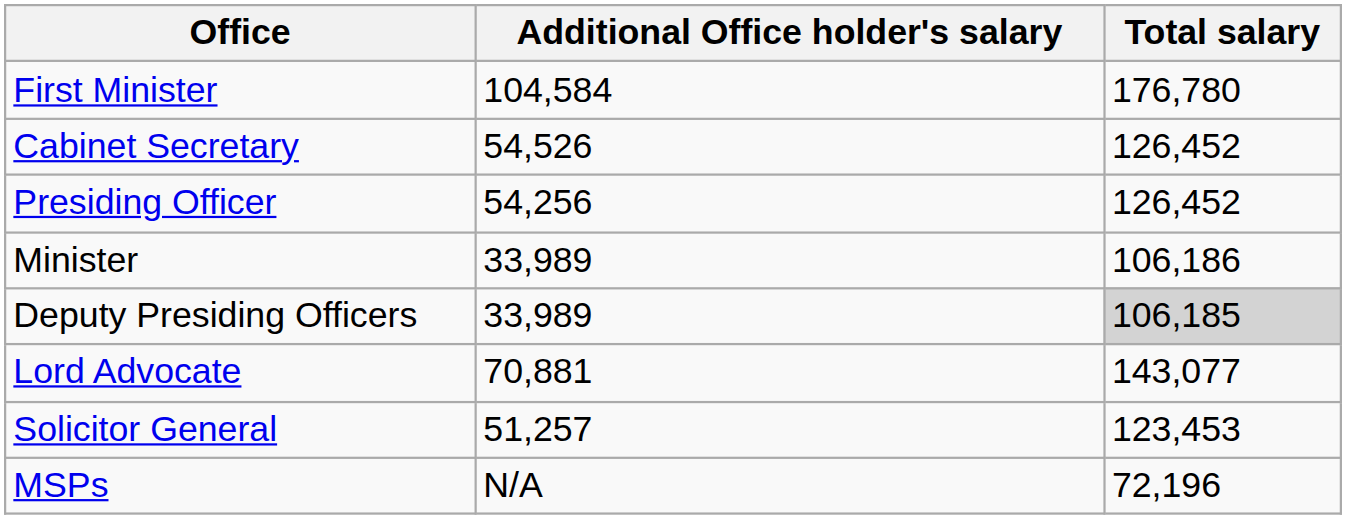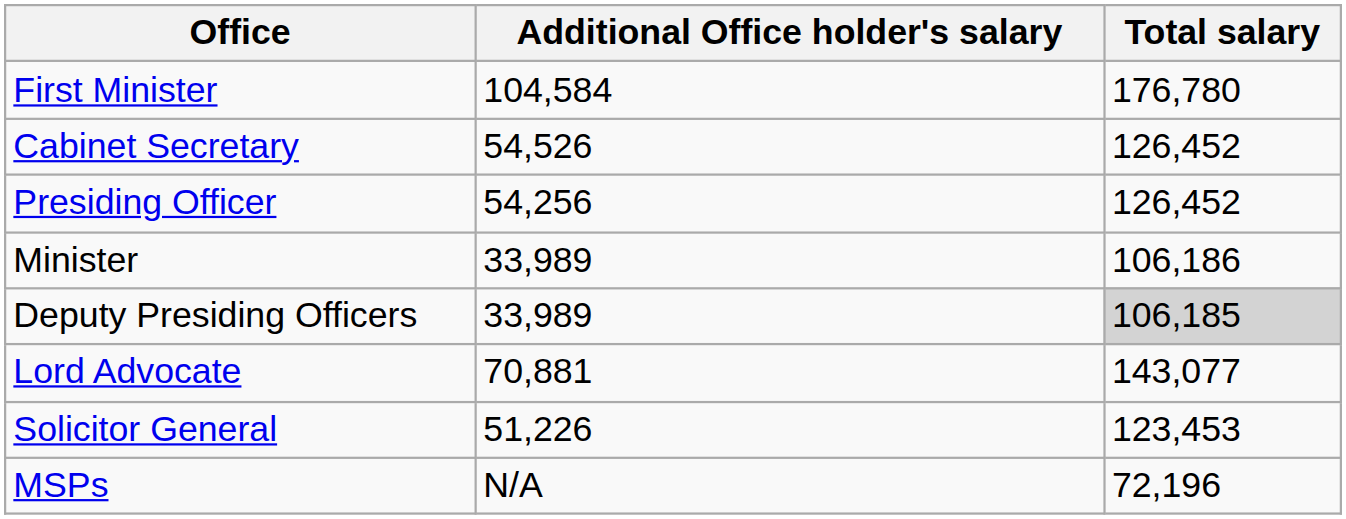Solicitor General | Additional Office holder's salary: 51,257 -> 51,226
